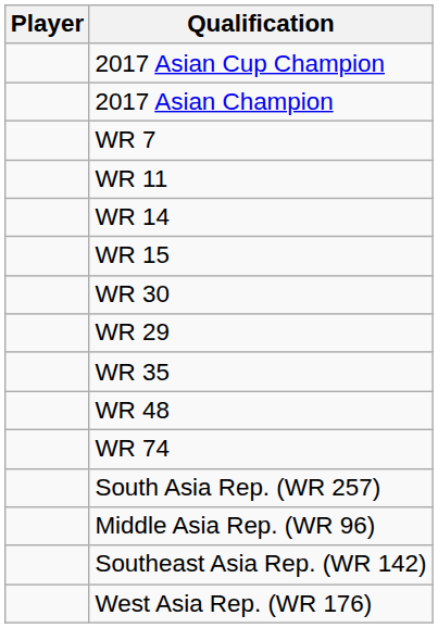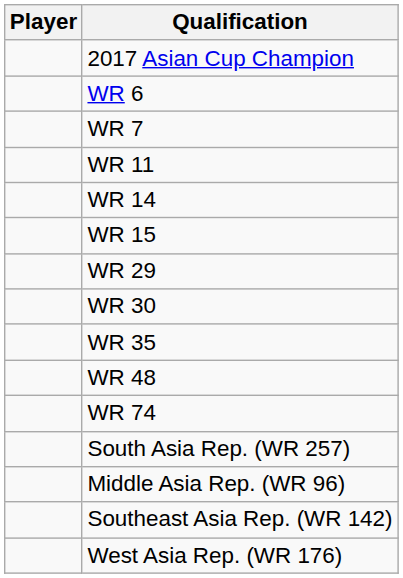- row: 2017 Asian Champion
+ row: WR 6
rows swapped: WR 29 <-> WR 30
